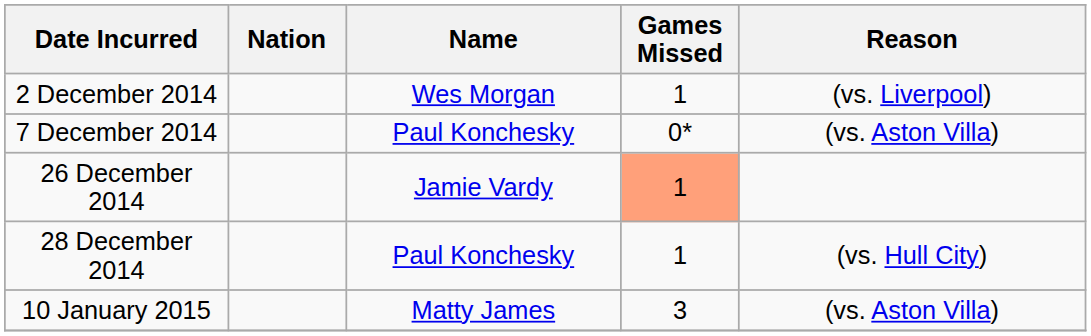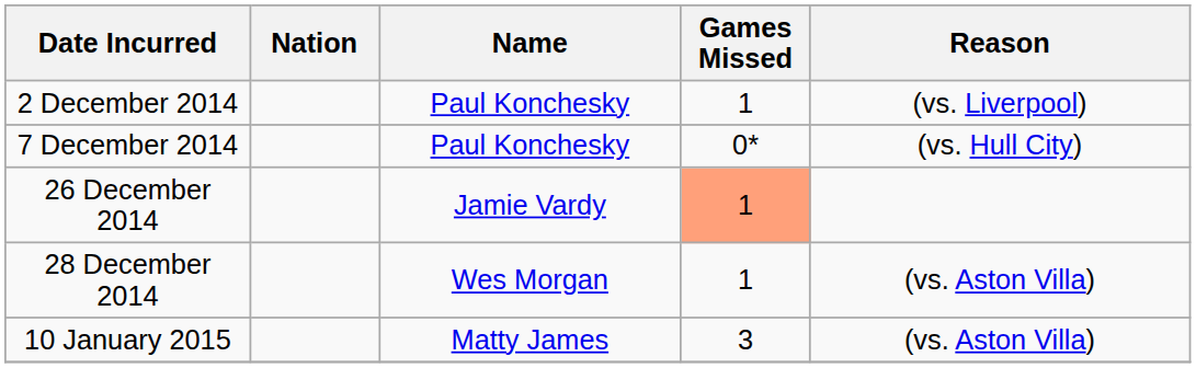2 December 2014 | Name: Wes Morgan -> Paul Konchesky
7 December 2014 | Reason: (vs. Aston Villa) -> (vs. Hull City)
28 December 2014 | Name: Paul Konchesky -> Wes Morgan
28 December 2014 | Reason: (vs. Hull City) -> (vs. Aston Villa)
